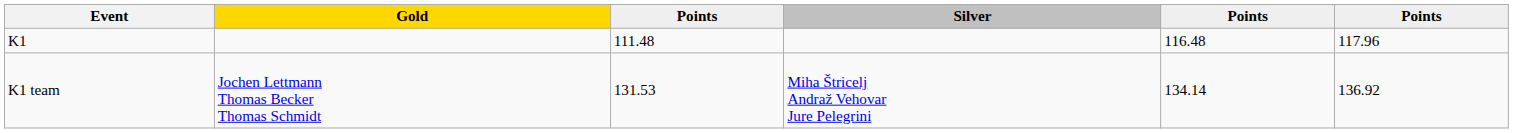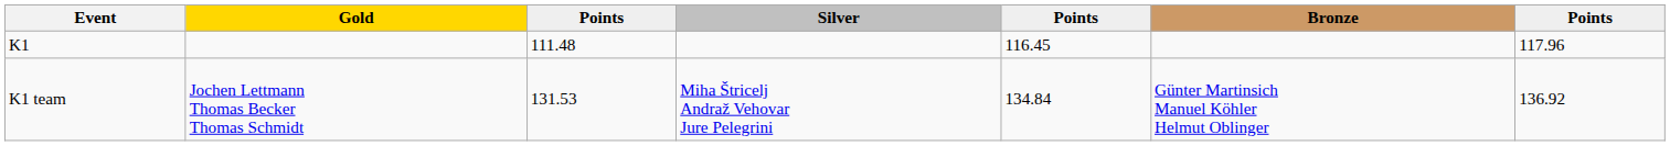+ column: Bronze | Günter Martinsich Manuel Köhler Helmut Oblinger
K1 | column 5: 116.48 -> 116.45
K1 team | column 5: 134.14 -> 134.84
